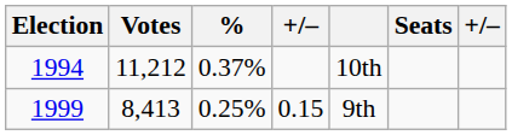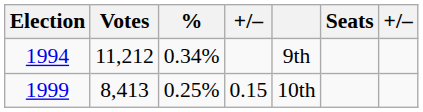1994 | %: 0.37% -> 0.34%
1994 | column 5: 10th -> 9th
1999 | column 5: 9th -> 10th
